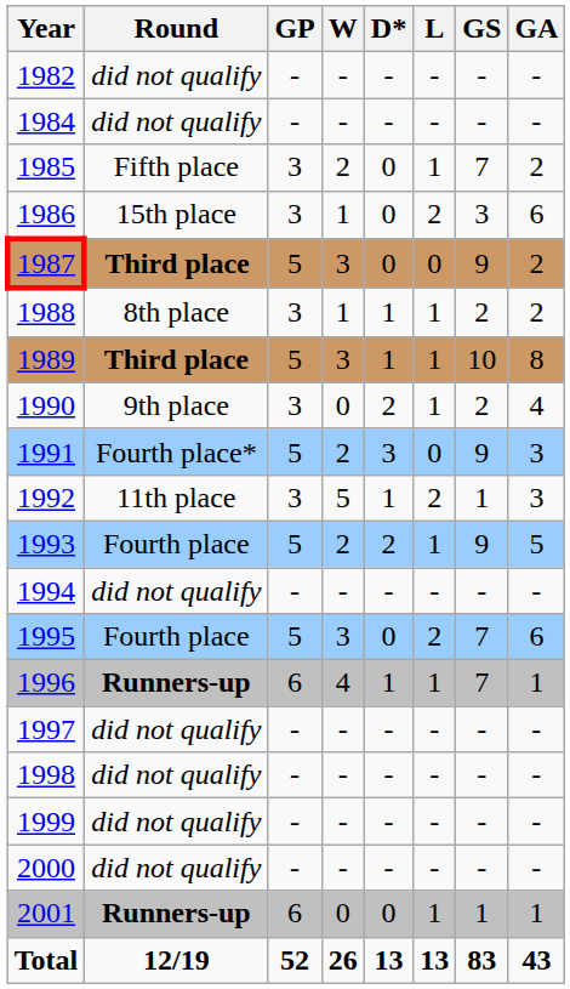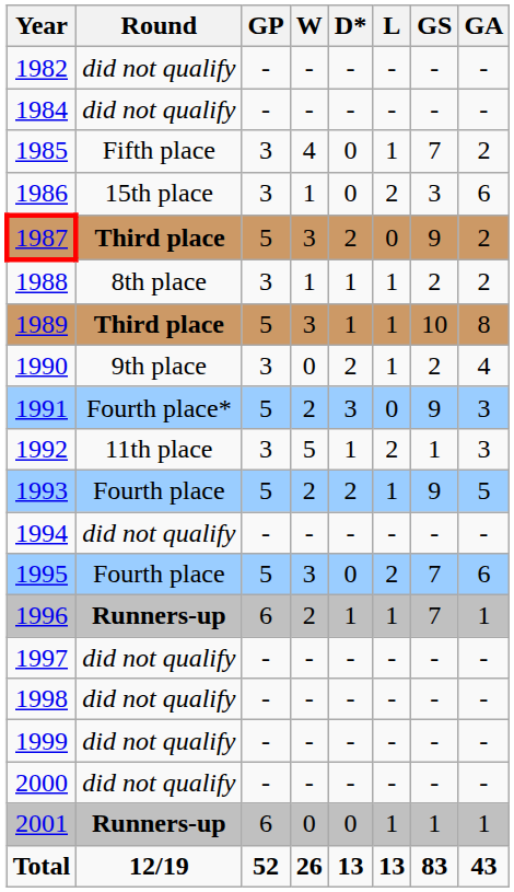1985 | W: 2 -> 4
1987 | D*: 0 -> 2
1996 | W: 4 -> 2
